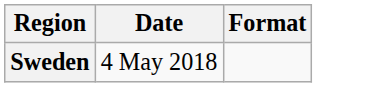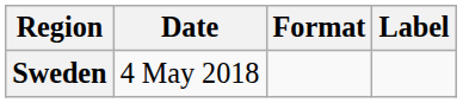+ column: Label
